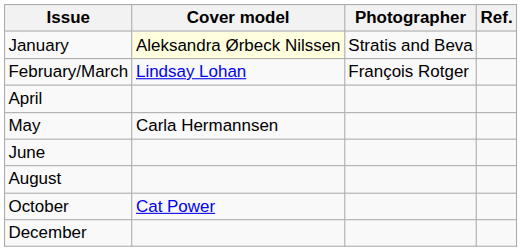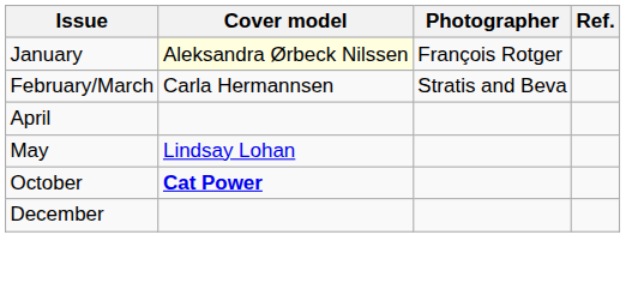January | Photographer: Stratis and Beva -> François Rotger
February/March | Cover model: Lindsay Lohan -> Carla Hermannsen
February/March | Photographer: François Rotger -> Stratis and Beva
May | Cover model: Carla Hermannsen -> Lindsay Lohan
- row: June
- row: August
October | Cover model: normal -> bold
